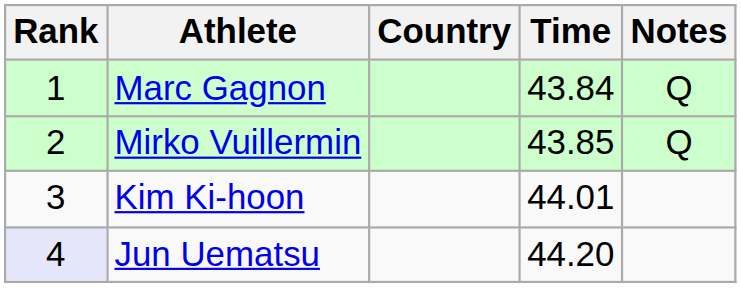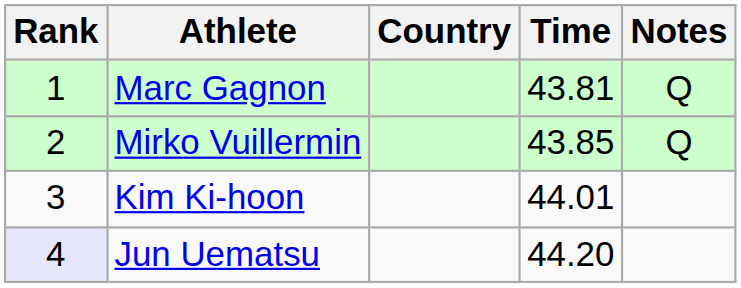Marc Gagnon | Time: 43.84 -> 43.81
